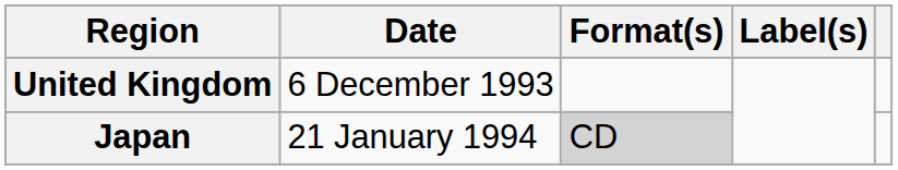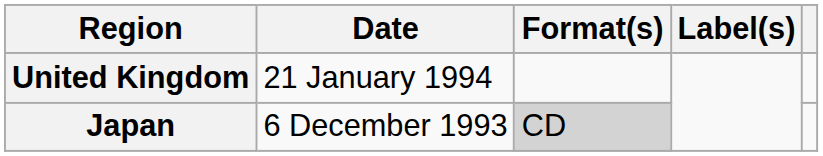United Kingdom | Date: 6 December 1993 -> 21 January 1994
Japan | Date: 21 January 1994 -> 6 December 1993
